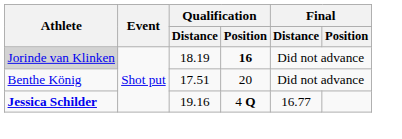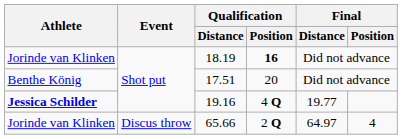18.19 | Athlete: lightgrey background -> no background
19.16 | Final / Distance: 16.77 -> 19.77
+ row: Jorinde van Klinken | Discus throw | 65.66 | 2 Q | 64.97 | 4
